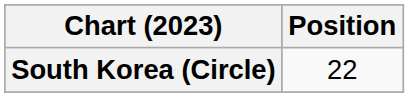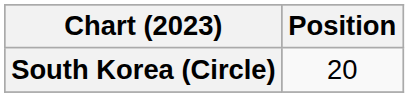South Korea (Circle) | Position: 22 -> 20
